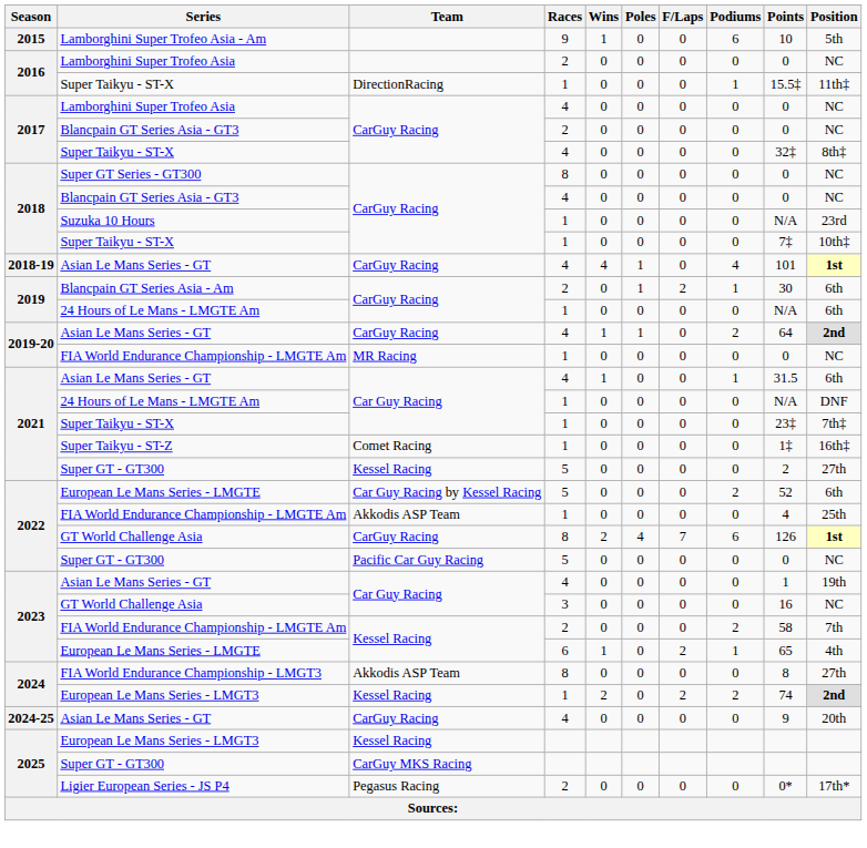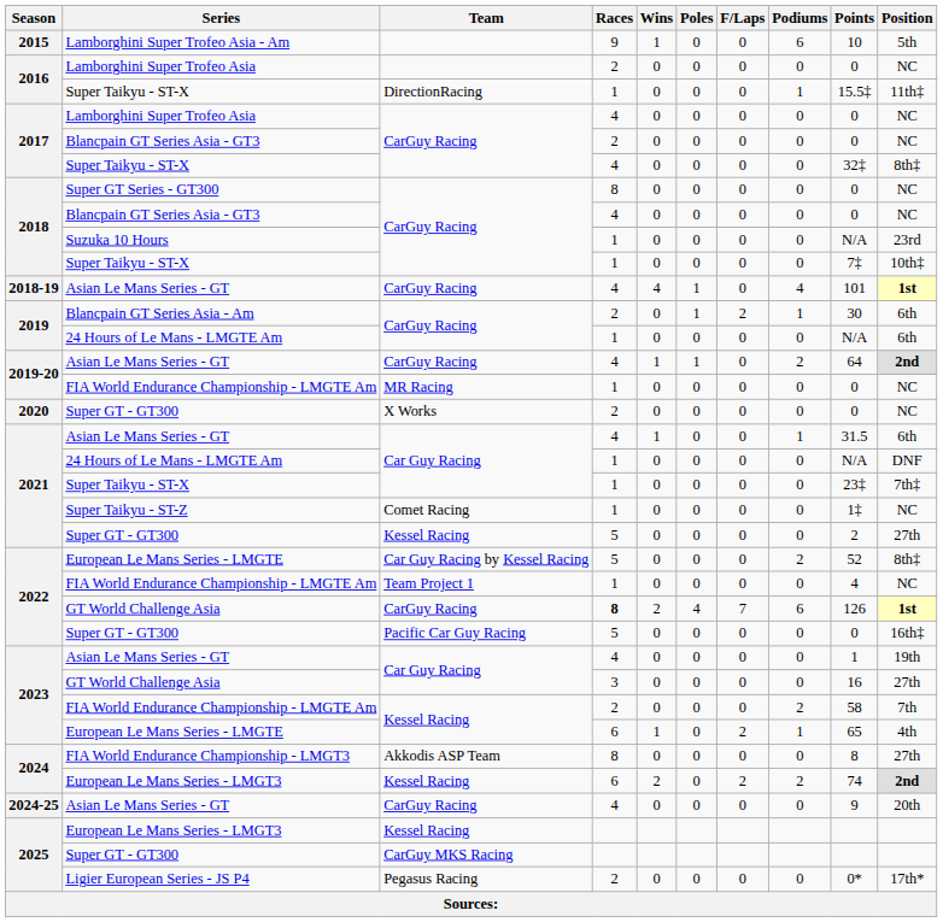+ row: 2020 | Super GT - GT300 | X Works | 2 | 0 | 0 | 0 | 0 | 0 | NC
Super Taikyu - ST-Z | Position: 16th‡ -> NC
2022 / European Le Mans Series - LMGTE | Position: 6th -> 8th‡
2022 / FIA World Endurance Championship - LMGTE Am | Team: Akkodis ASP Team -> Team Project 1
2022 / FIA World Endurance Championship - LMGTE Am | Position: 25th -> NC
2022 / GT World Challenge Asia | Races: normal -> bold
2022 / Super GT - GT300 | Position: NC -> 16th‡
2023 / GT World Challenge Asia | Position: NC -> 27th
2024 / European Le Mans Series - LMGT3 | Races: 1 -> 6
